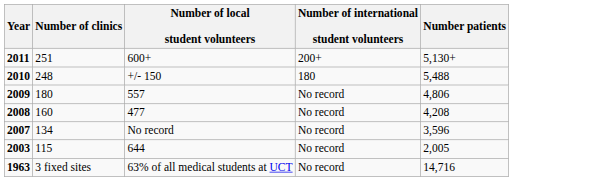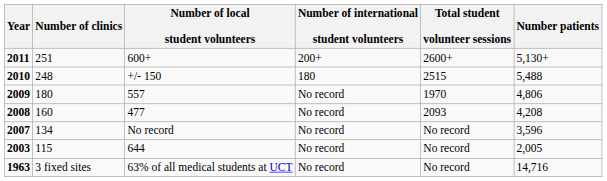+ column: Total student volunteer sessions | 2600+ | 2515 | 1970 | 2093 | No record | No record | No record
